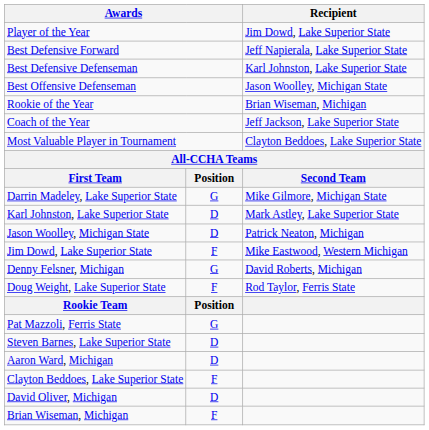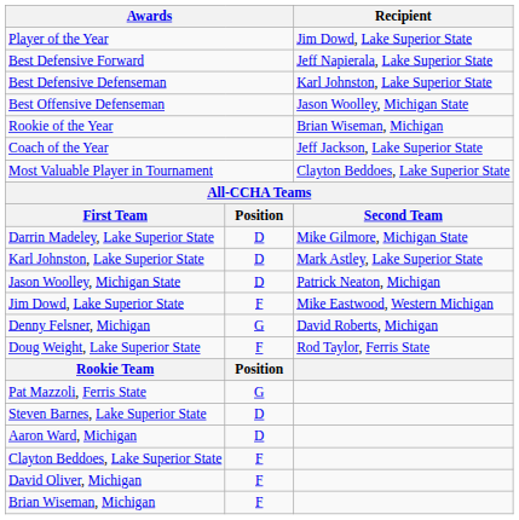Darrin Madeley, Lake Superior State | column 2: G -> D
David Oliver, Michigan | column 2: D -> F
